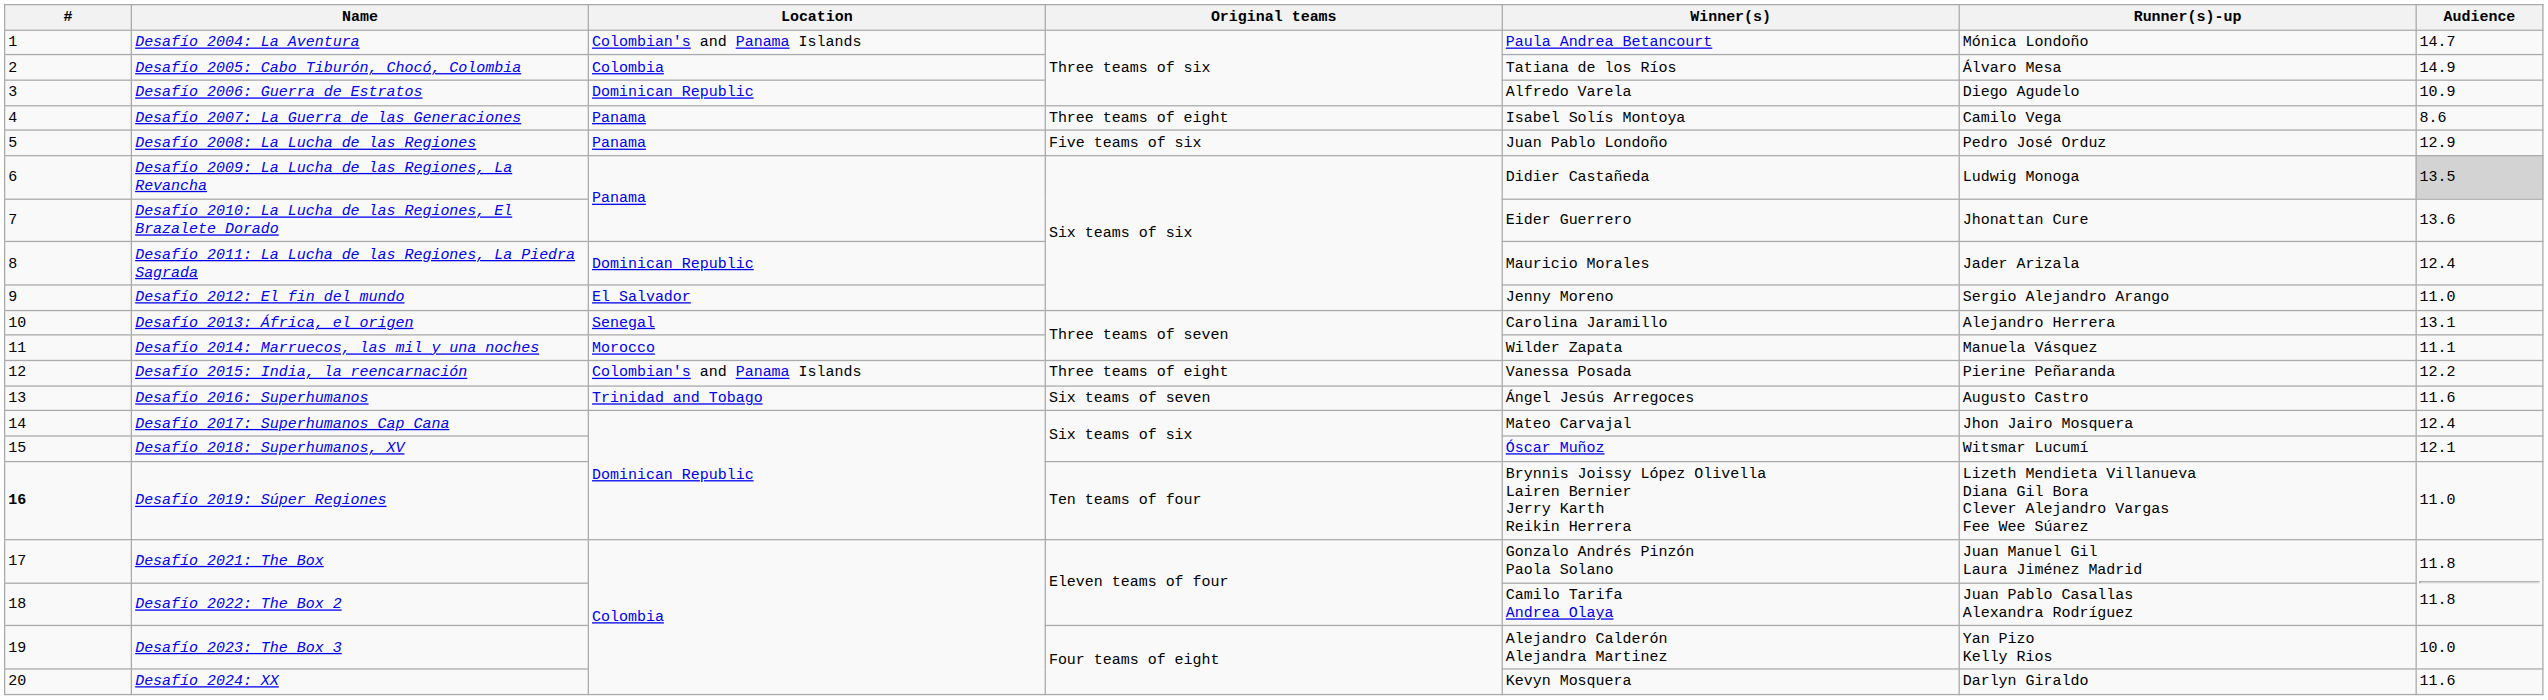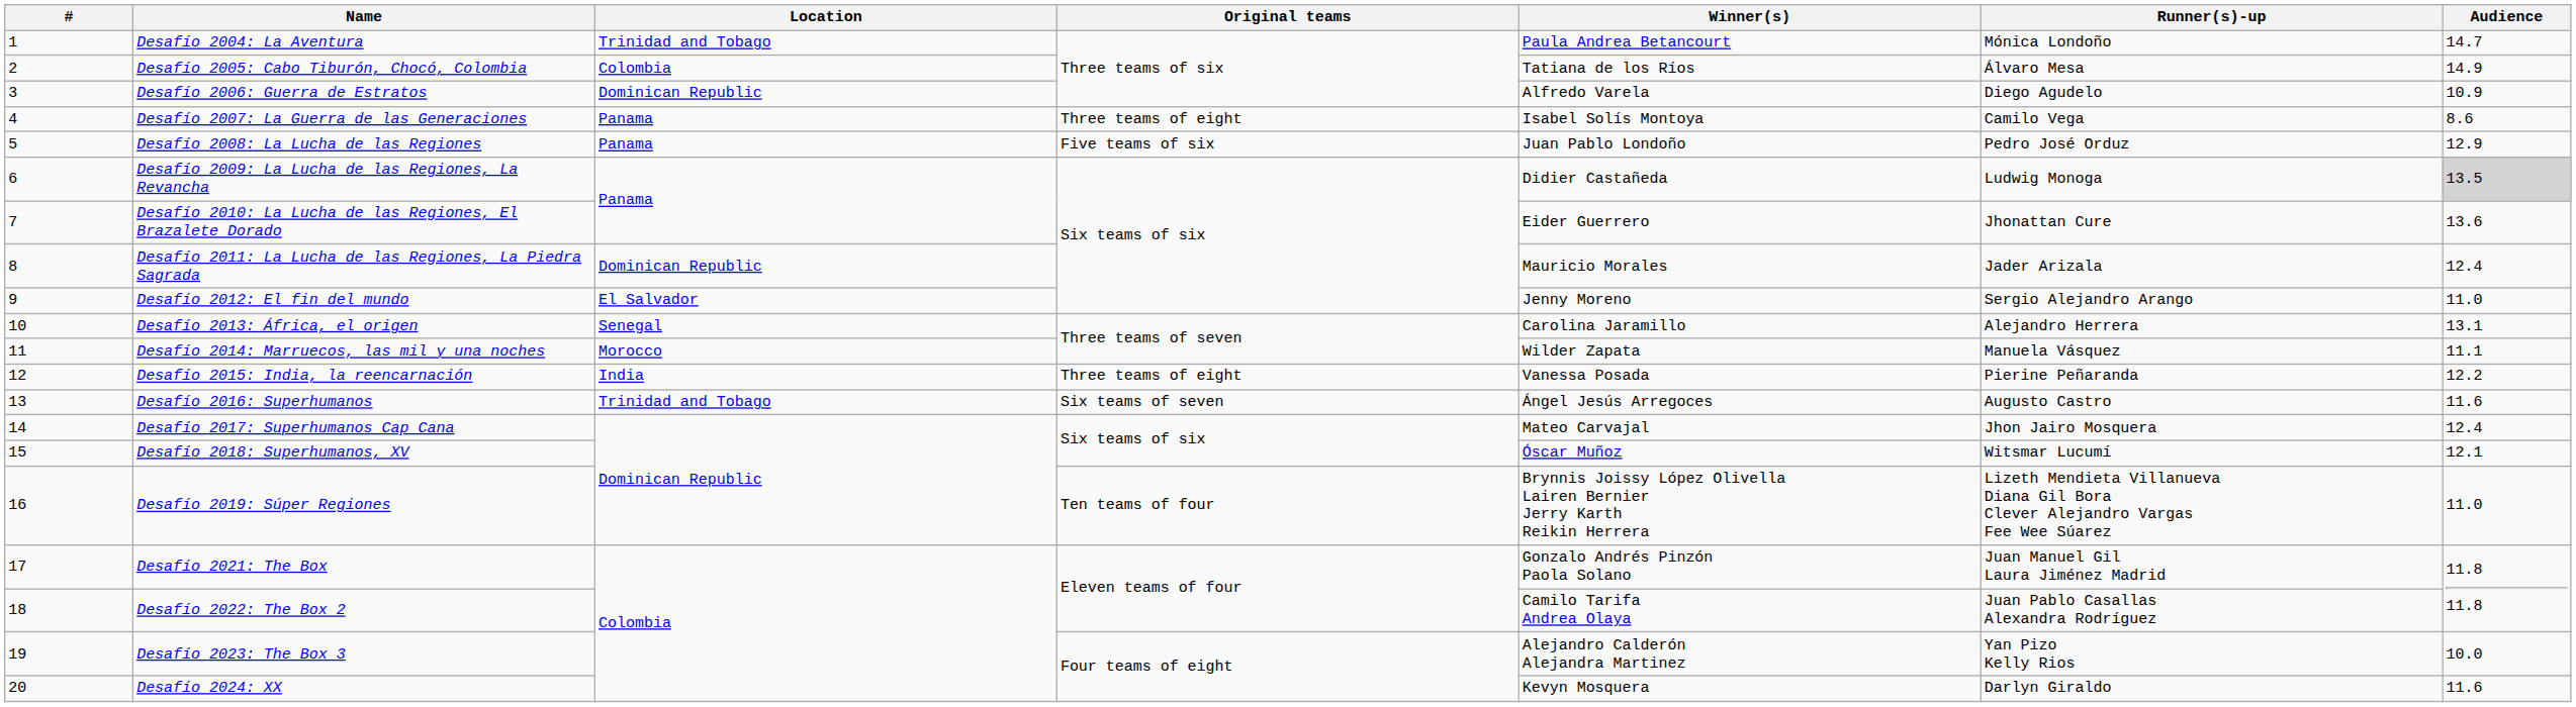Desafío 2004: La Aventura | Location: Colombian's and Panama Islands -> Trinidad and Tobago
Desafío 2015: India, la reencarnación | Location: Colombian's and Panama Islands -> India
Desafío 2019: Súper Regiones | #: bold -> normal
